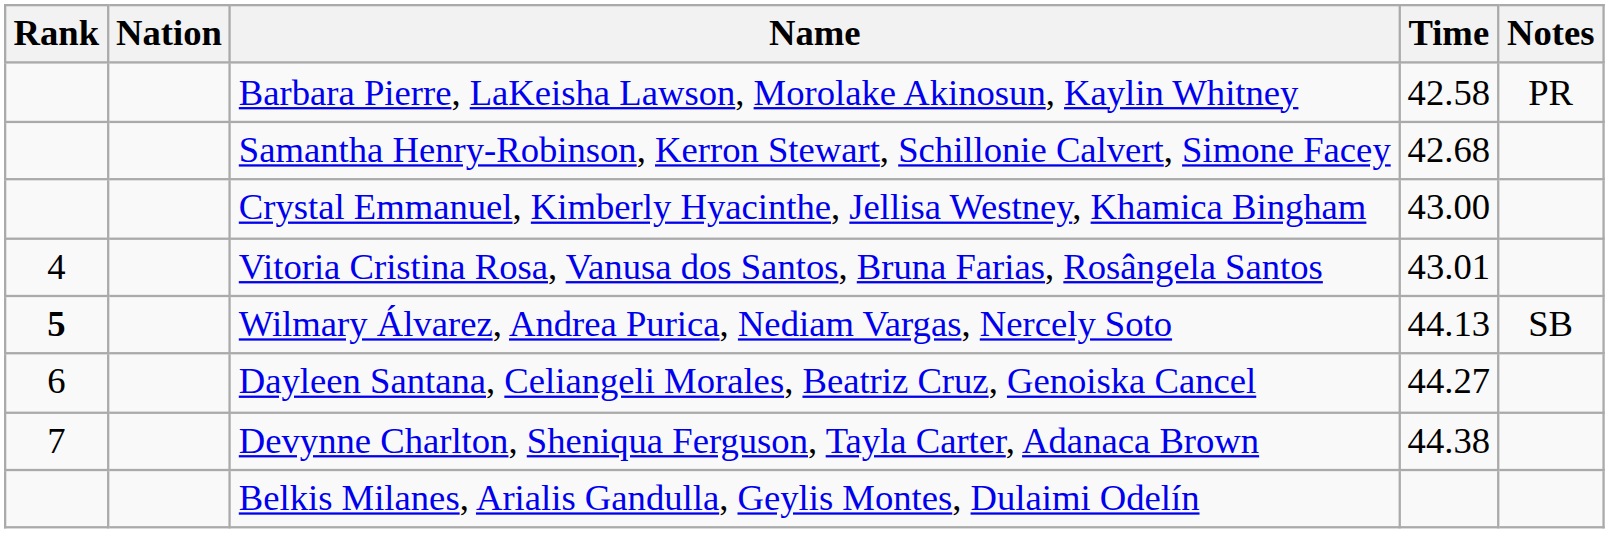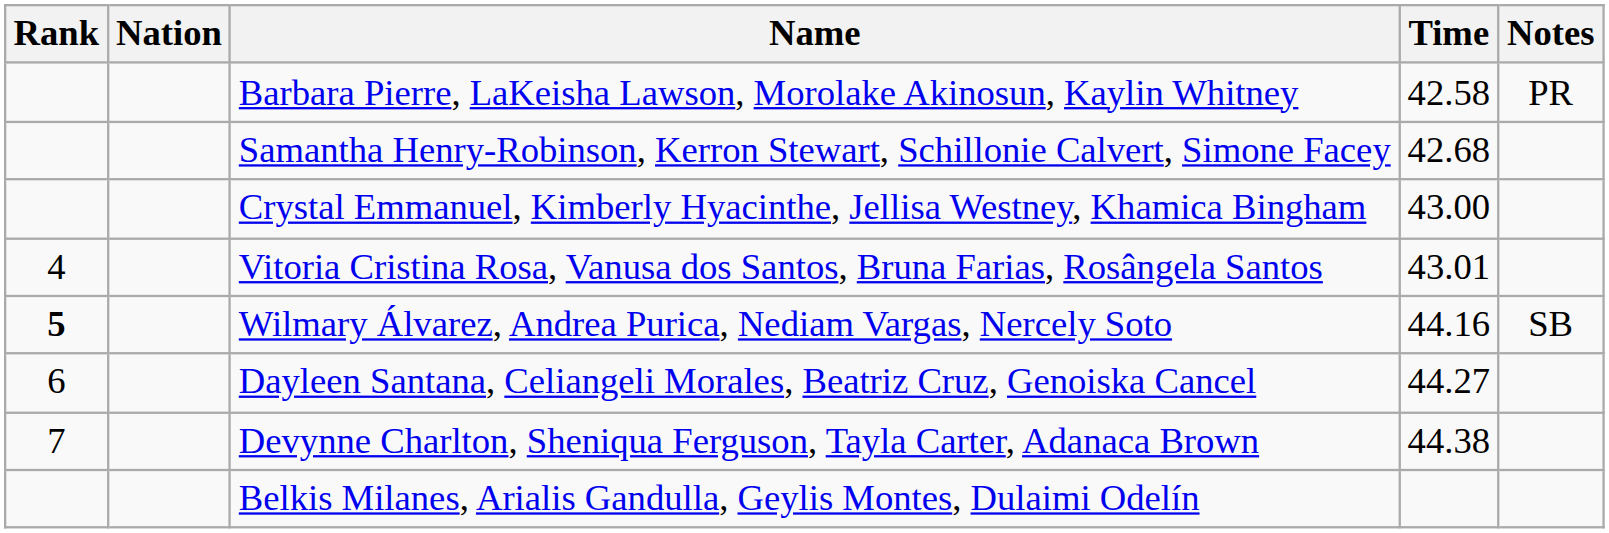Wilmary Álvarez, Andrea Purica, Nediam Vargas, Nercely Soto | Time: 44.13 -> 44.16
